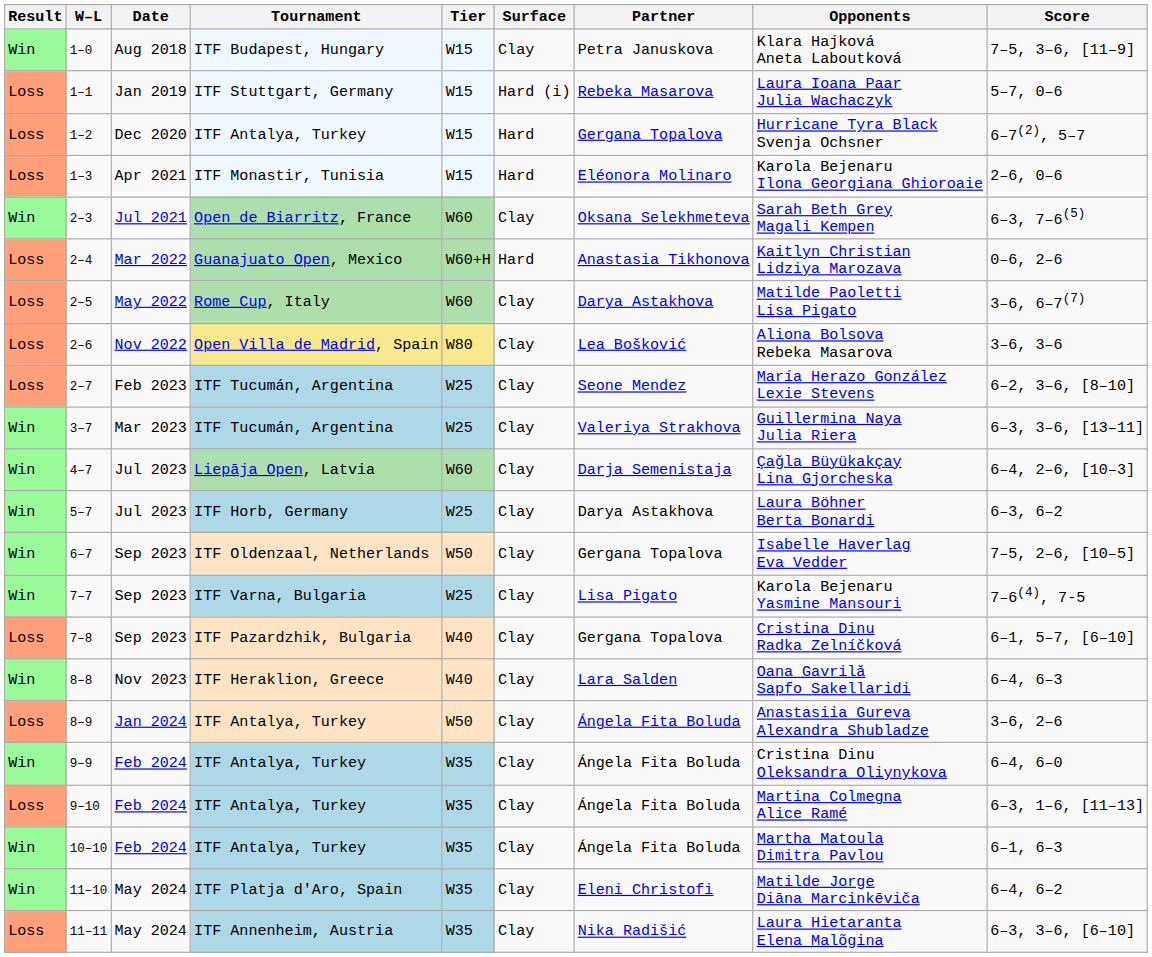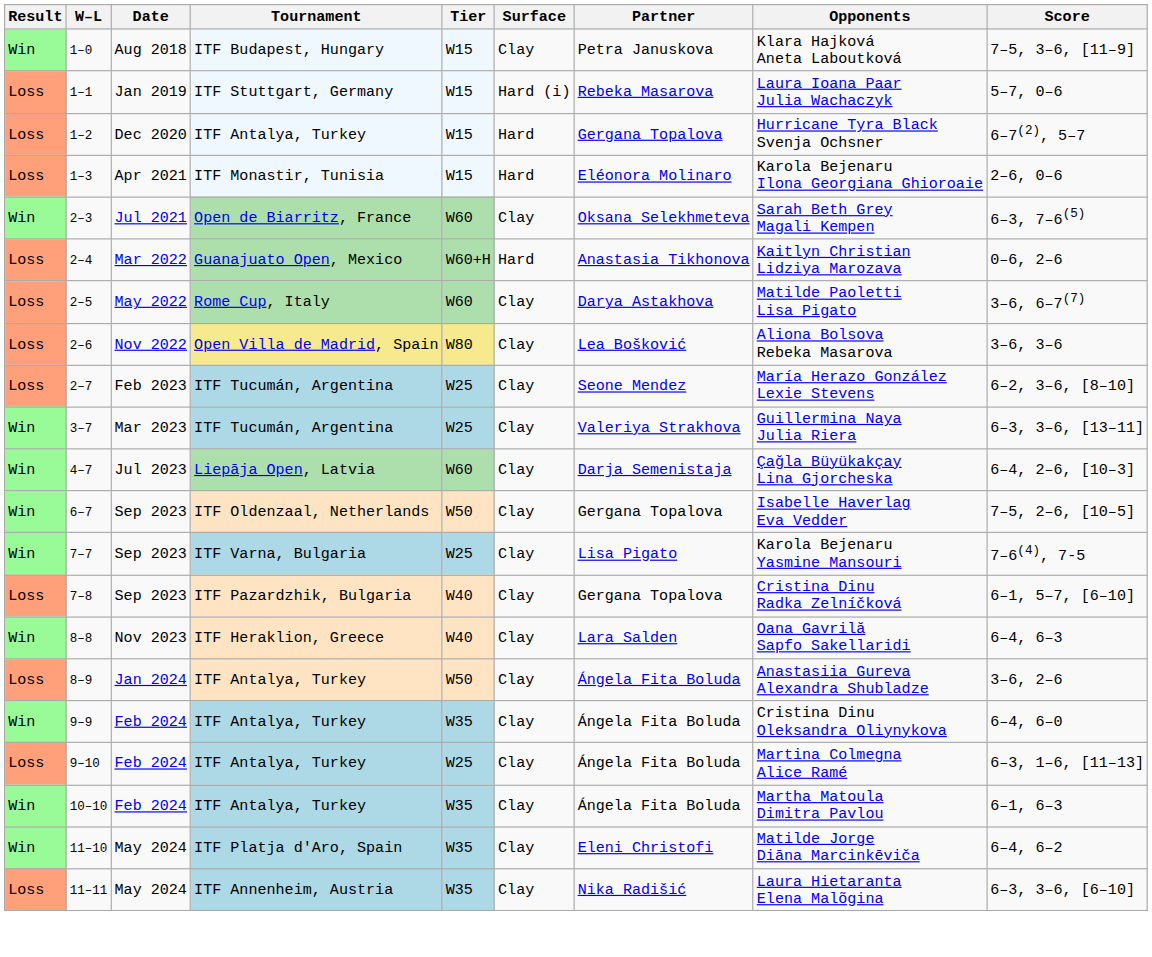- row: Win | 5–7 | Jul 2023 | ITF Horb, Germany | W25 | Clay | Darya Astakhova | Laura Böhner Berta Bonardi | 6–3, 6–2
9–10 | Tier: W35 -> W25
